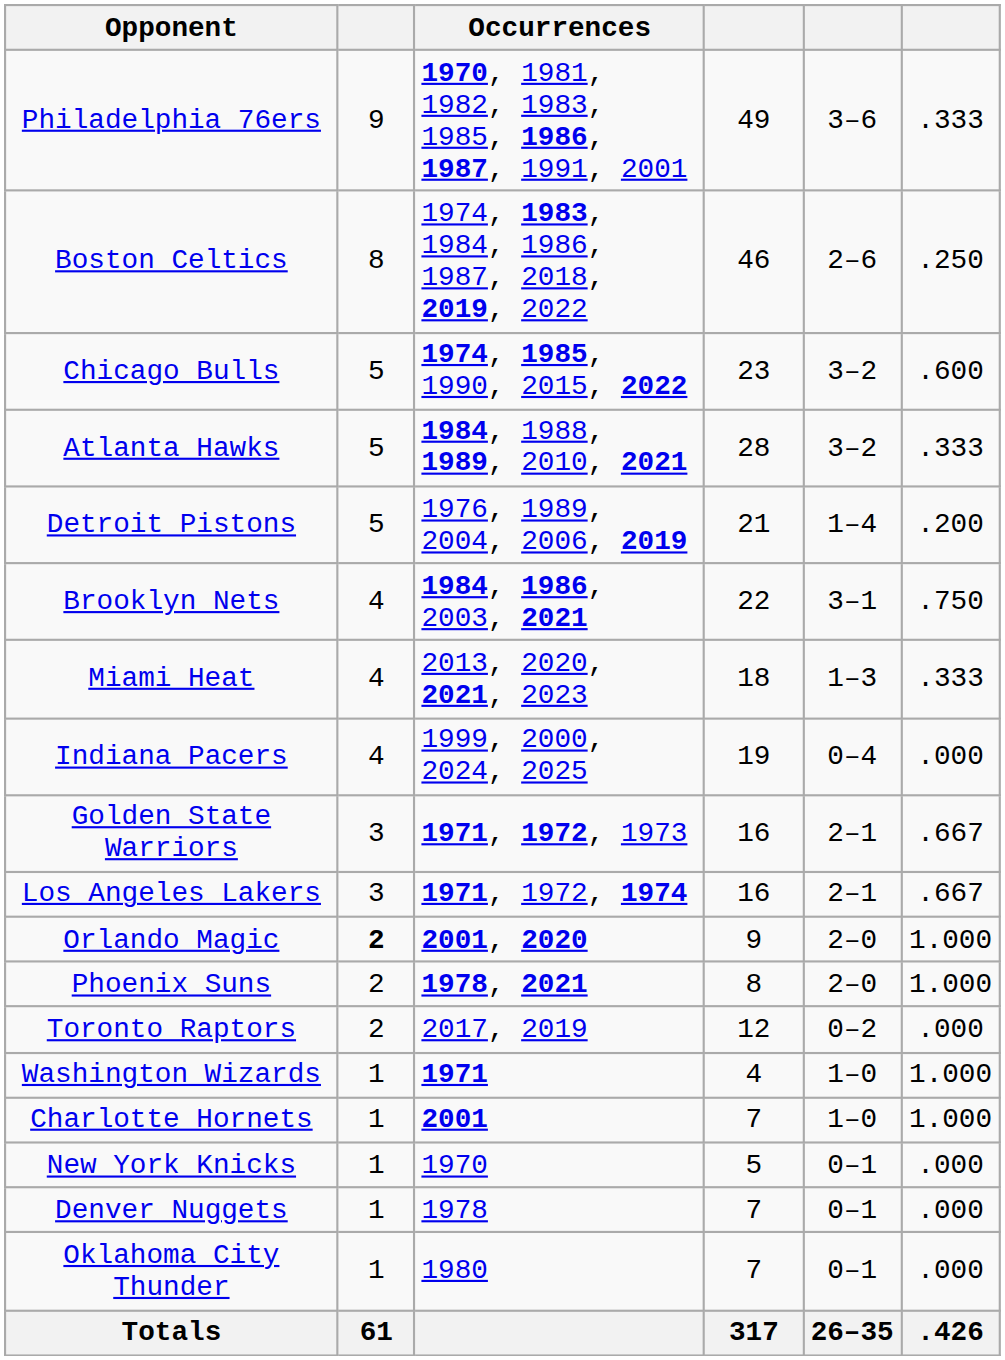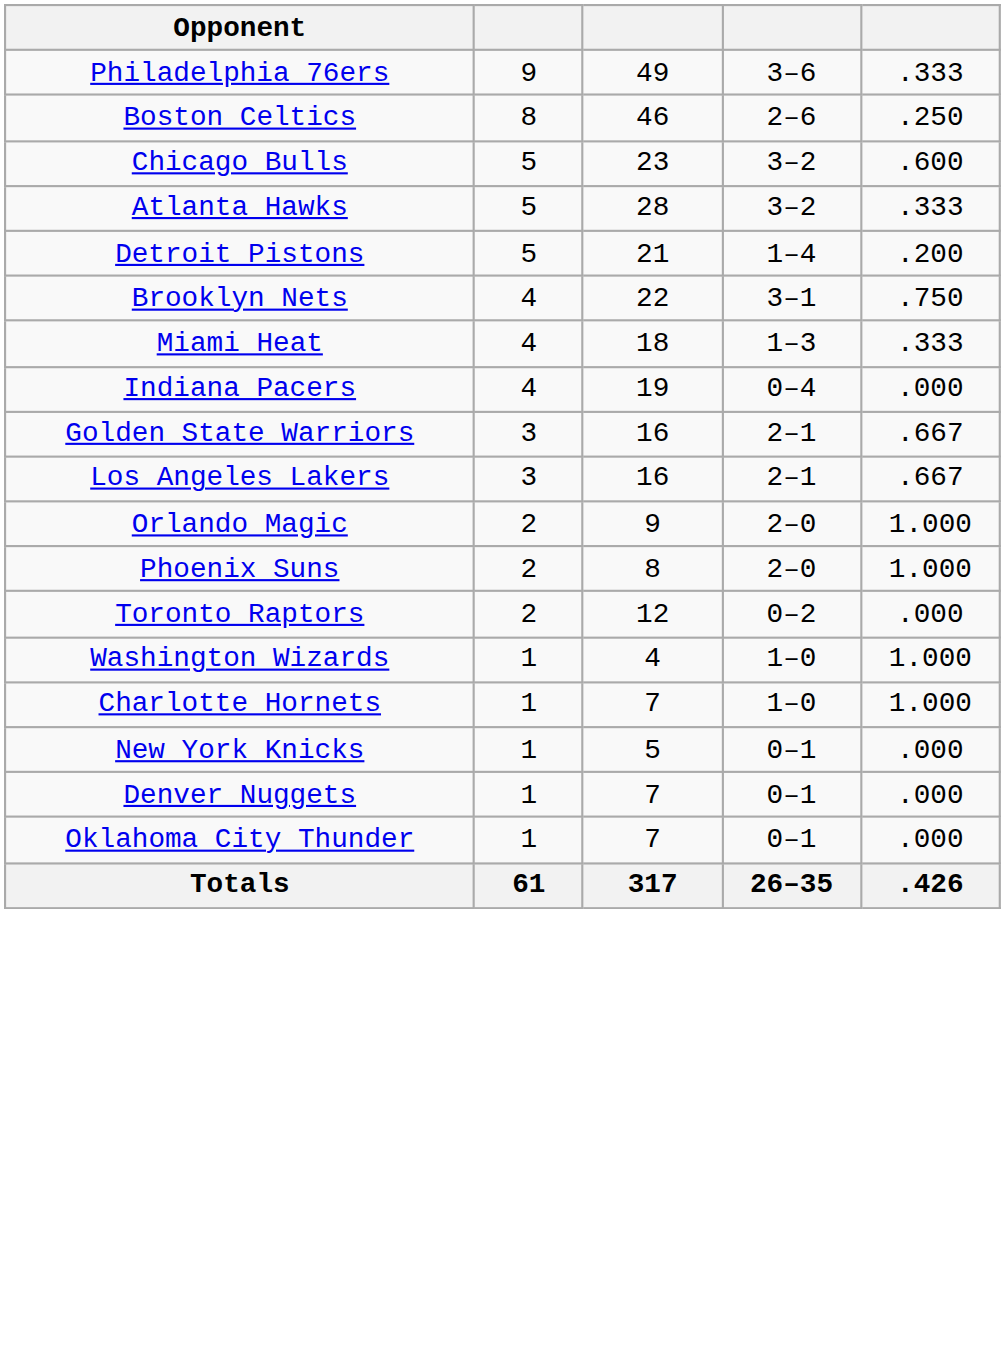- column: Occurrences | 1970, 1981, 1982, 1983, 1985, 1986, 1987, 1991, 2001 | 1974, 1983, 1984, 1986, 1987, 2018, 2019, 2022 | 1974, 1985, 1990, 2015, 2022 | 1984, 1988, 1989, 2010, 2021 | 1976, 1989, 2004, 2006, 2019 | 1984, 1986, 2003, 2021 | 2013, 2020, 2021, 2023 | 1999, 2000, 2024, 2025 | 1971, 1972, 1973 | 1971, 1972, 1974 | 2001, 2020 | 1978, 2021 | 2017, 2019 | 1971 | 2001 | 1970 | 1978 | 1980
Orlando Magic | column 2: bold -> normal
